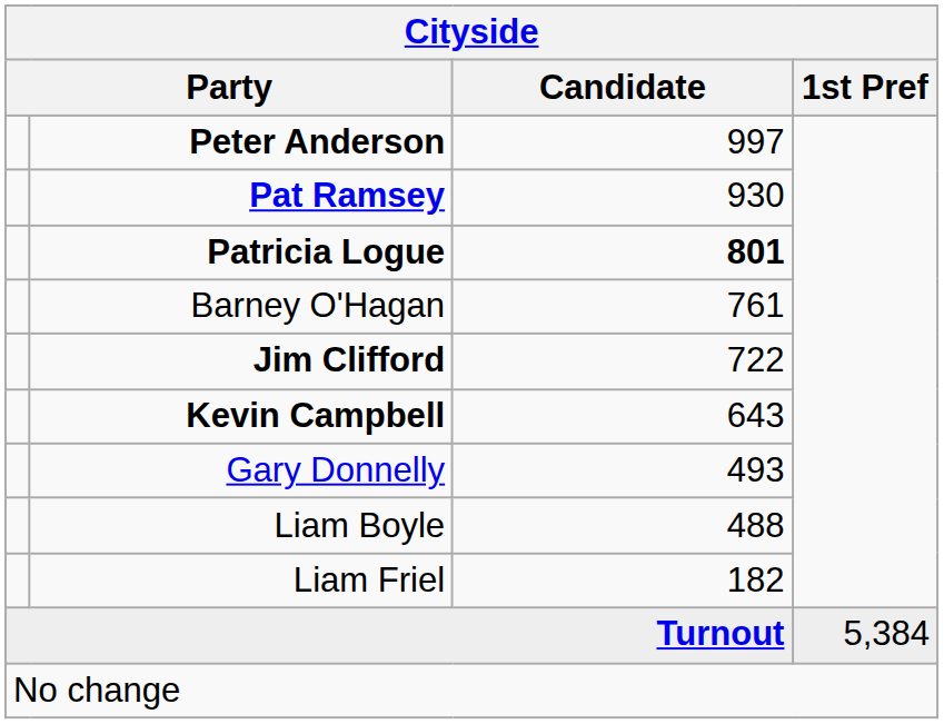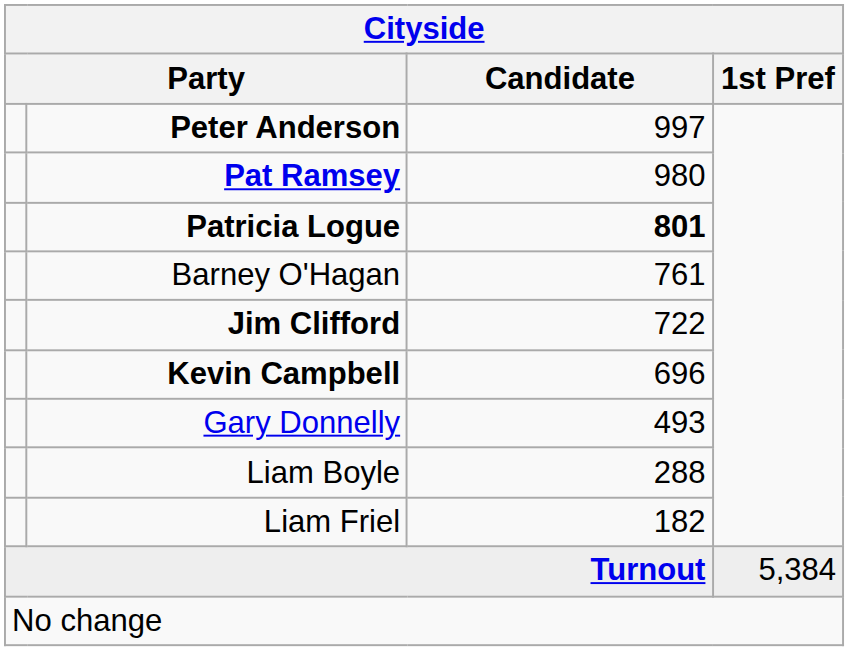Pat Ramsey | Candidate: 930 -> 980
Kevin Campbell | Candidate: 643 -> 696
Liam Boyle | Candidate: 488 -> 288
